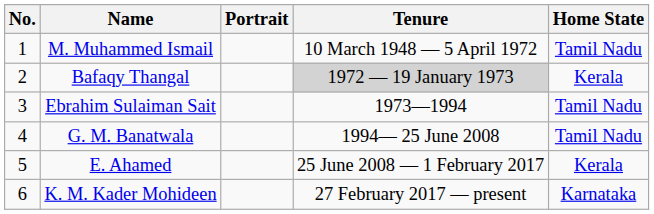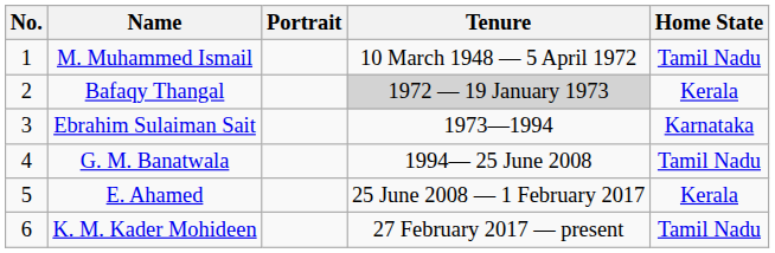Ebrahim Sulaiman Sait | Home State: Tamil Nadu -> Karnataka
K. M. Kader Mohideen | Home State: Karnataka -> Tamil Nadu
